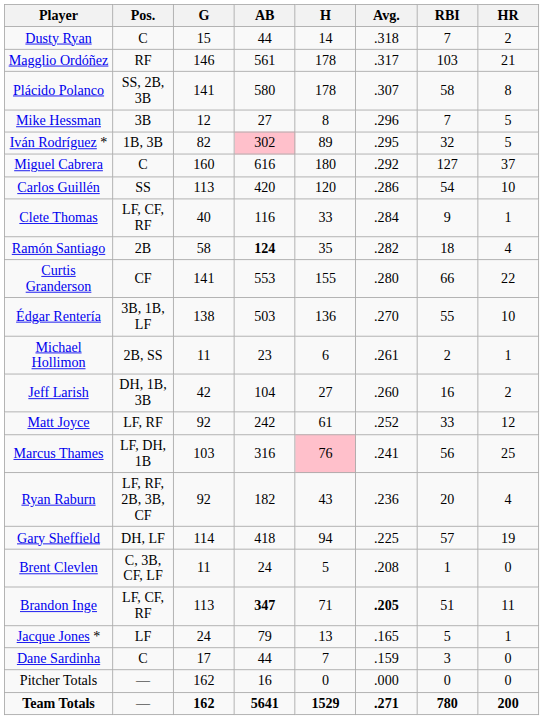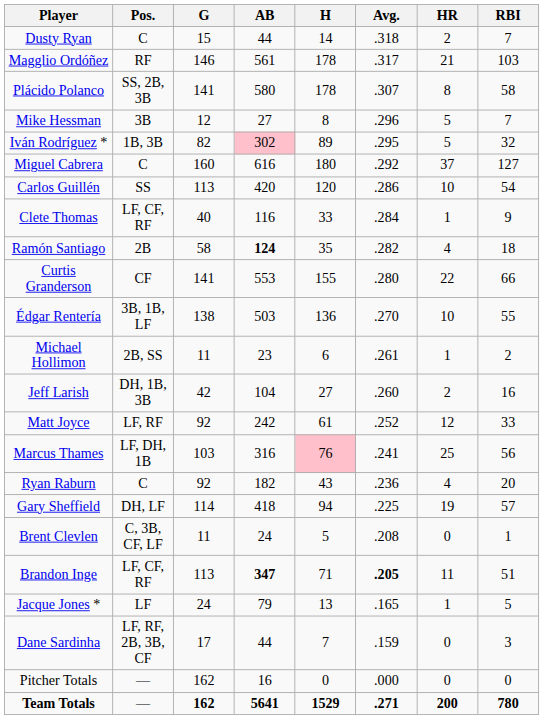columns swapped: HR <-> RBI
Ryan Raburn | Pos.: LF, RF, 2B, 3B, CF -> C
Dane Sardinha | Pos.: C -> LF, RF, 2B, 3B, CF
